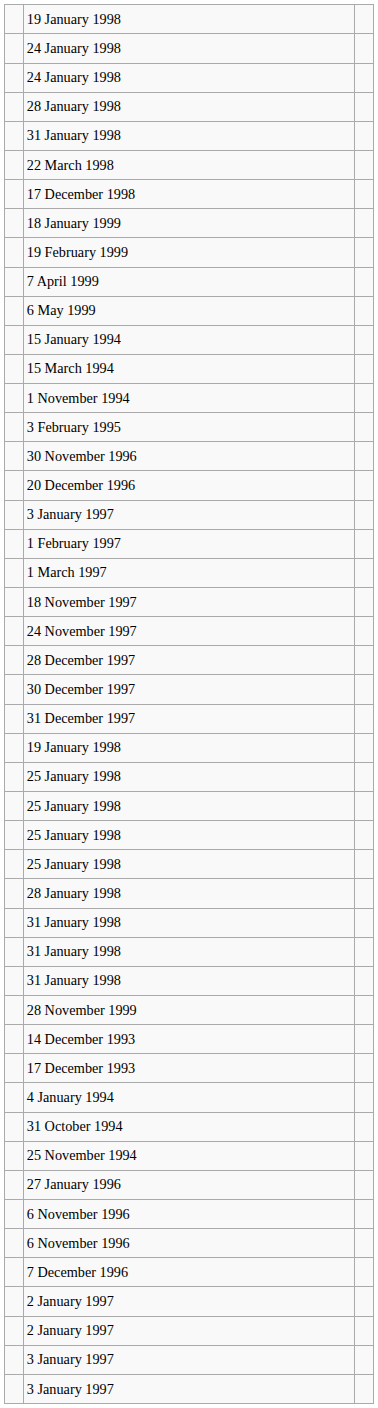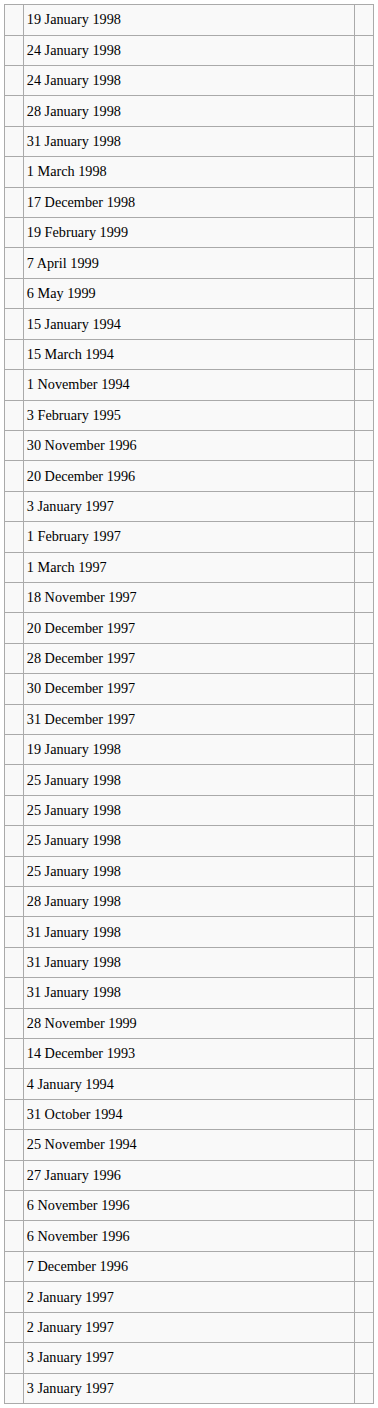+ row: 1 March 1998
- row: 22 March 1998
- row: 18 January 1999
- row: 24 November 1997
+ row: 20 December 1997
- row: 17 December 1993
